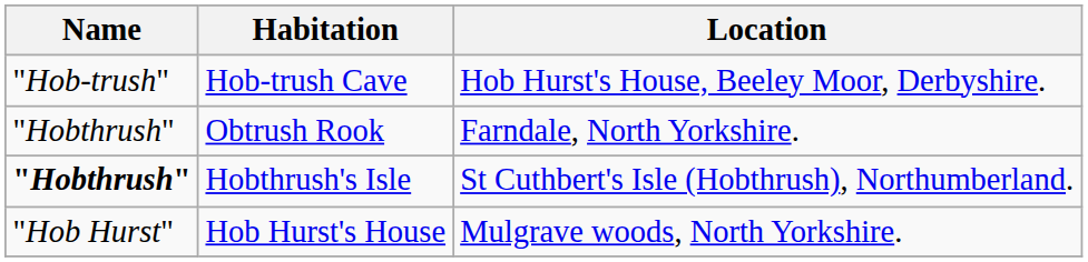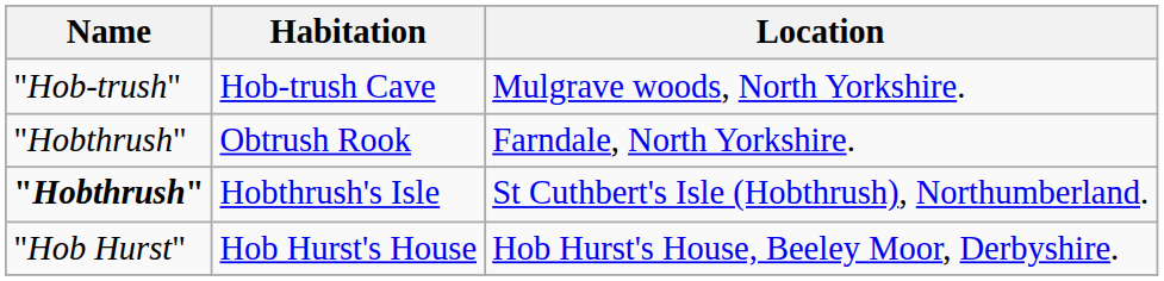Hob-trush Cave | Location: Hob Hurst's House, Beeley Moor, Derbyshire. -> Mulgrave woods, North Yorkshire.
Hob Hurst's House | Location: Mulgrave woods, North Yorkshire. -> Hob Hurst's House, Beeley Moor, Derbyshire.
